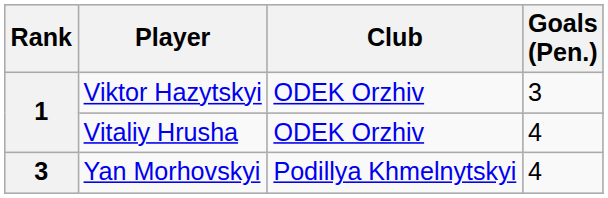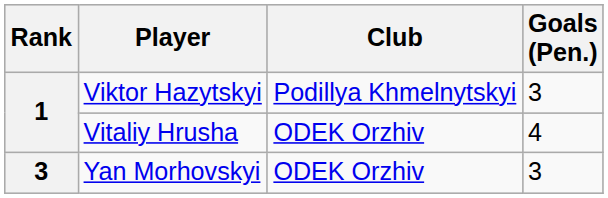Viktor Hazytskyi | Club: ODEK Orzhiv -> Podillya Khmelnytskyi
Yan Morhovskyi | Club: Podillya Khmelnytskyi -> ODEK Orzhiv
Yan Morhovskyi | Goals (Pen.): 4 -> 3
